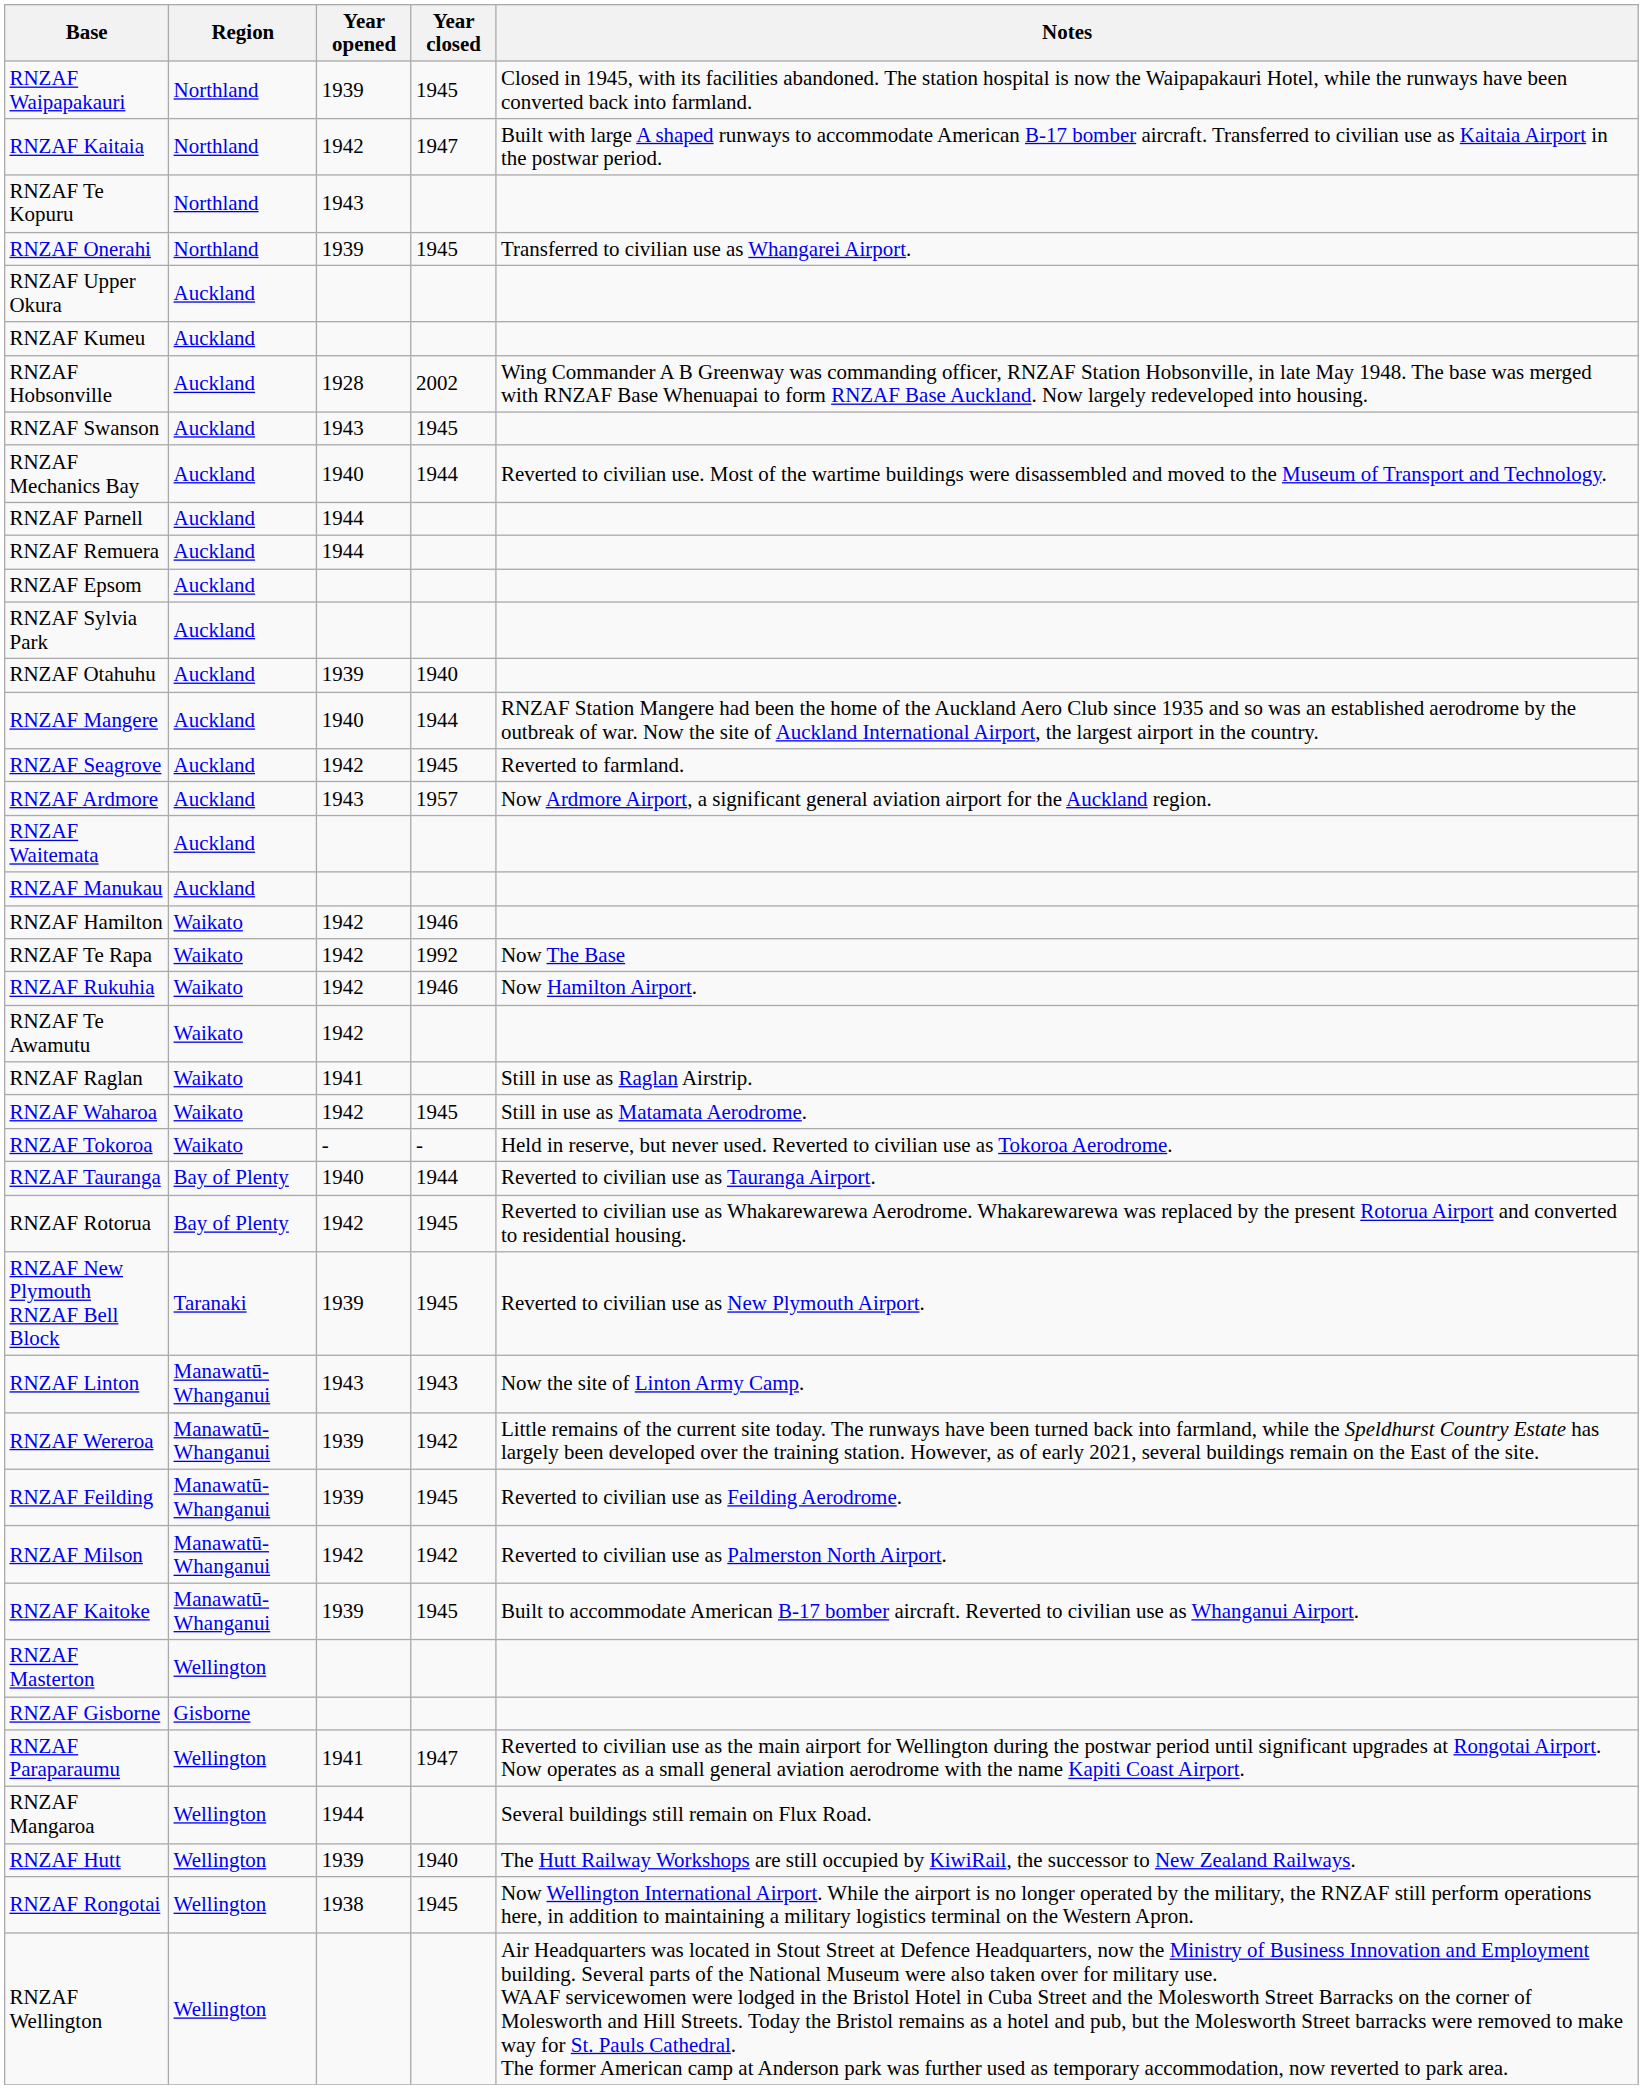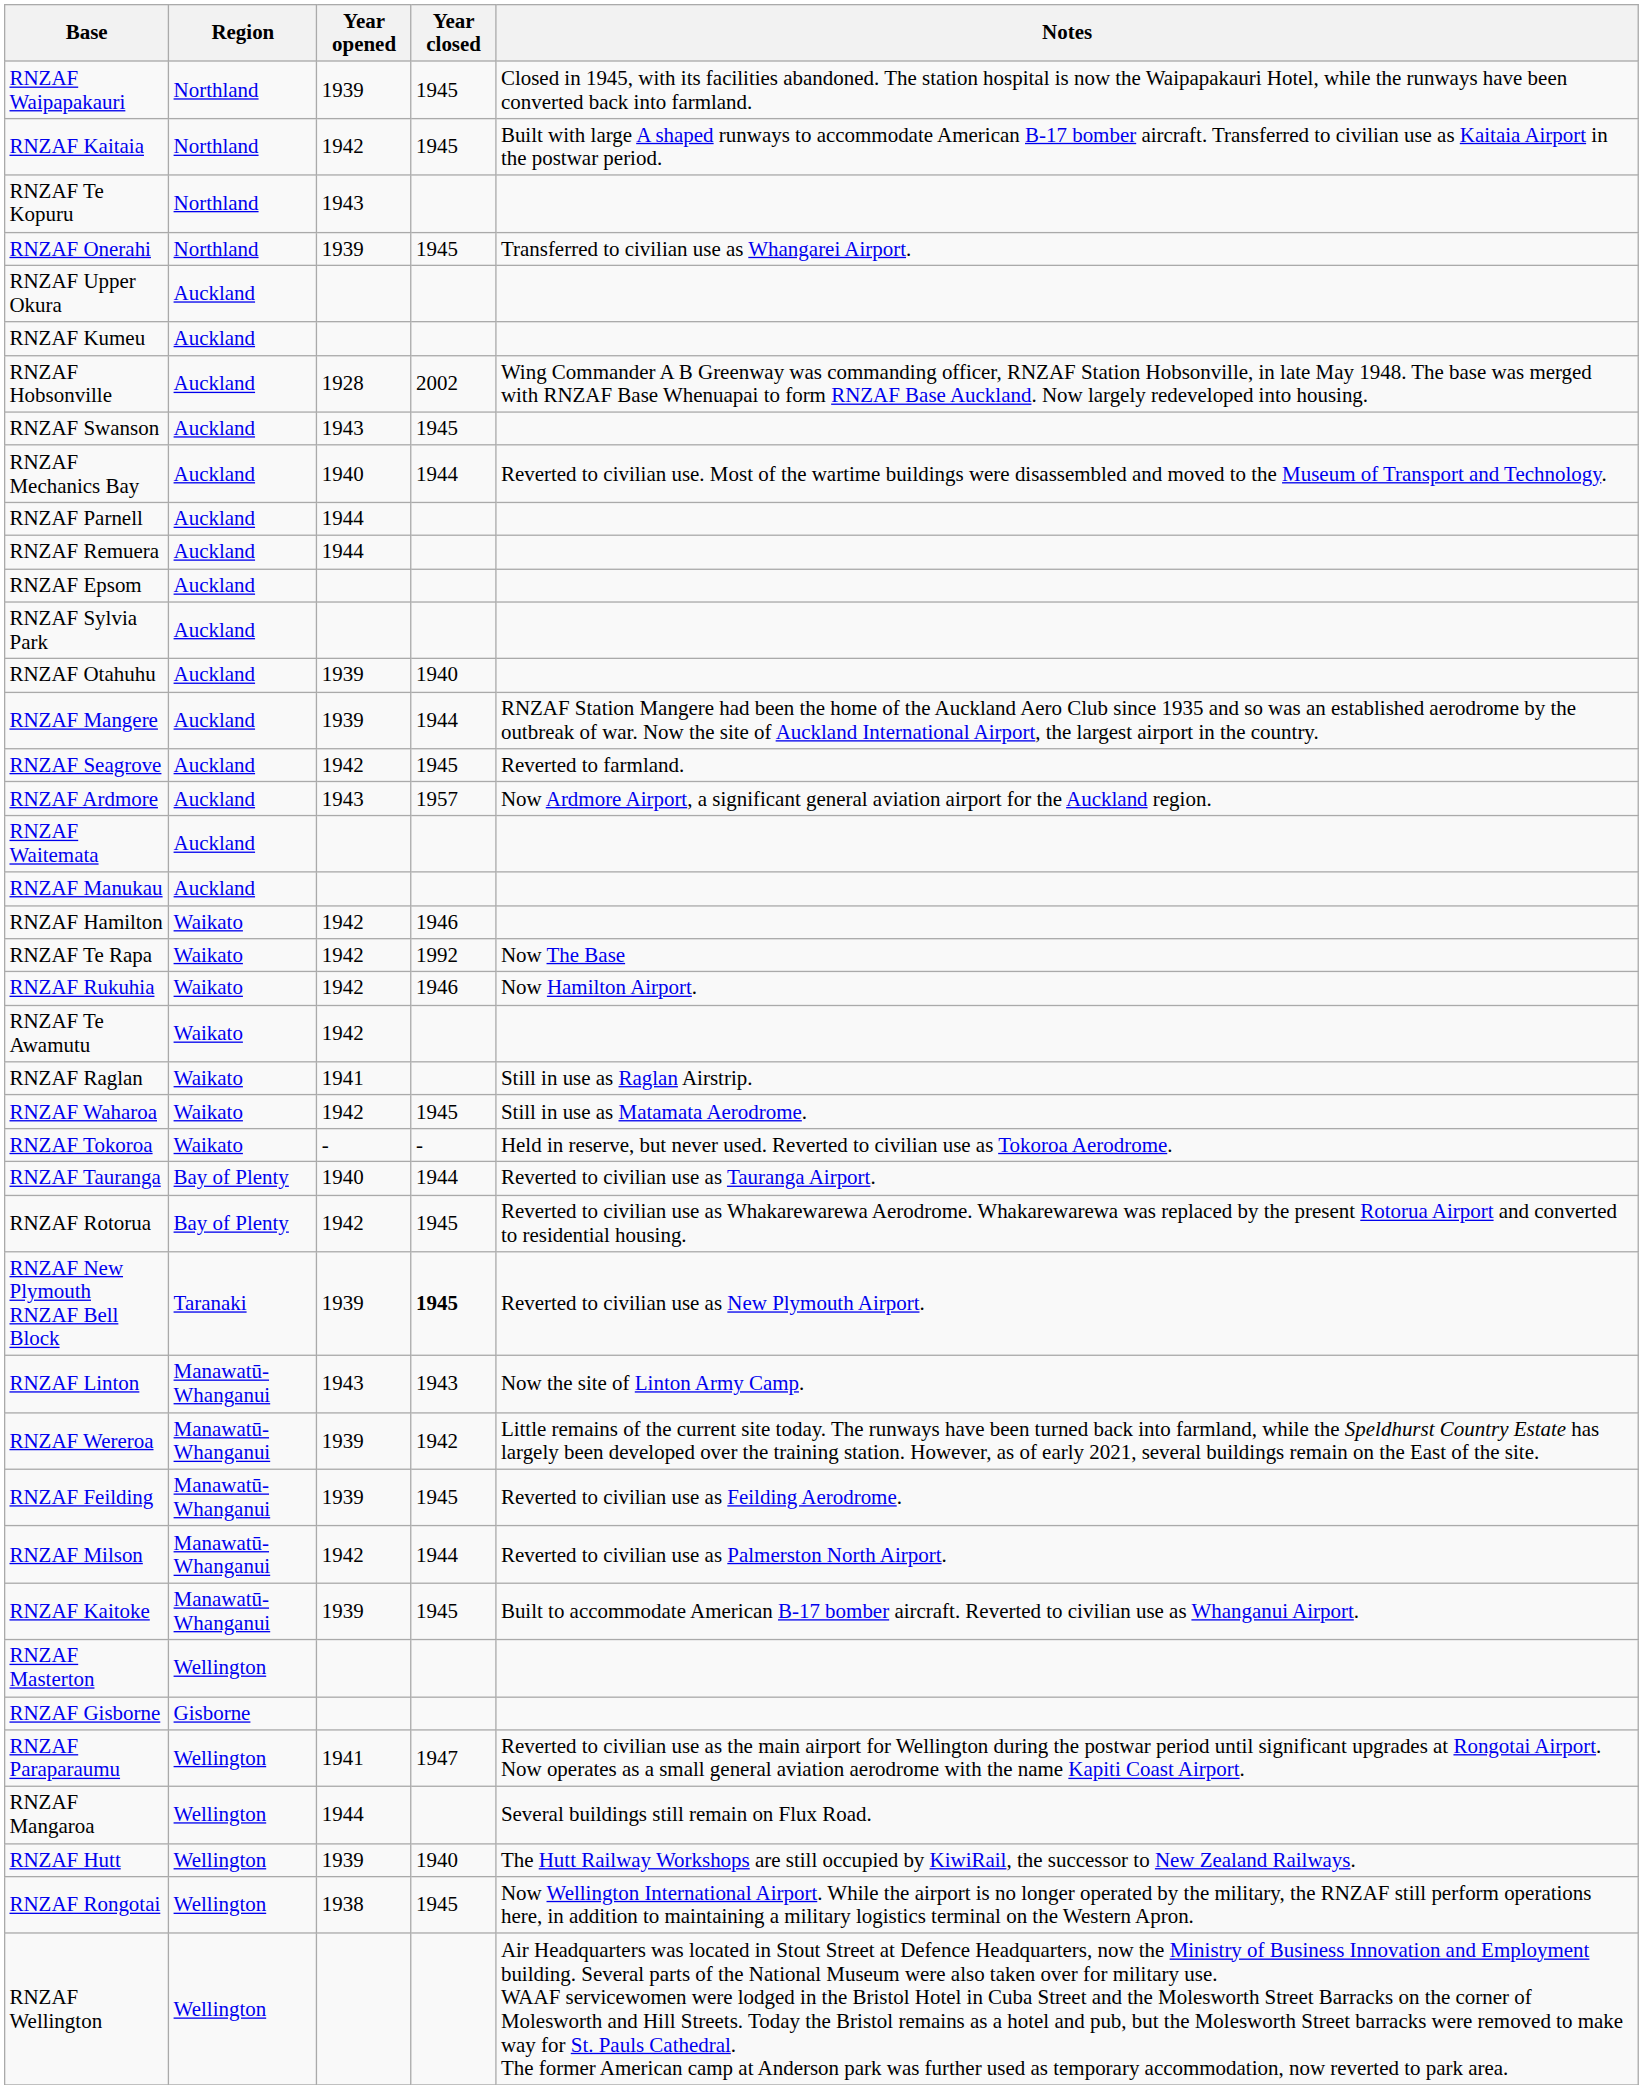RNZAF Kaitaia | Year closed: 1947 -> 1945
RNZAF Mangere | Year opened: 1940 -> 1939
RNZAF New Plymouth RNZAF Bell Block | Year closed: normal -> bold
RNZAF Milson | Year closed: 1942 -> 1944
